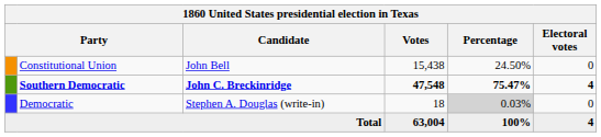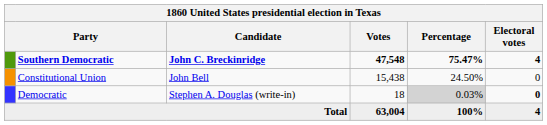rows swapped: Southern Democratic <-> Constitutional Union
Democratic | Electoral votes: normal -> bold
